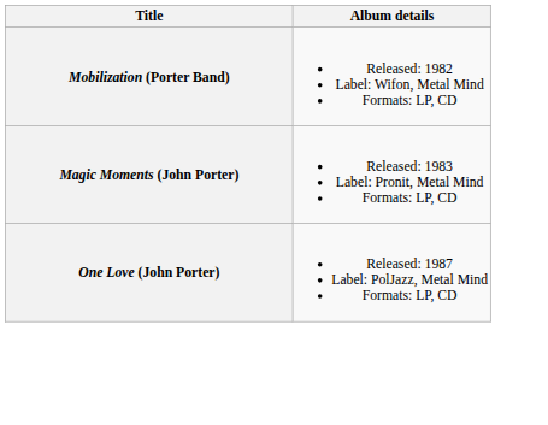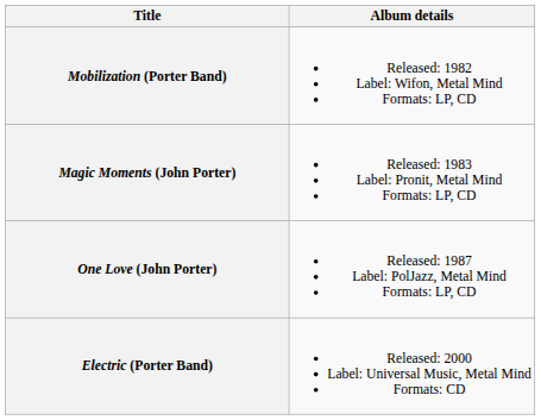+ row: Electric (Porter Band) | Released: 2000 Label: Universal Music, Metal Mind Formats: CD
